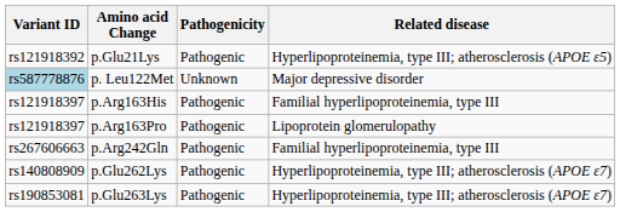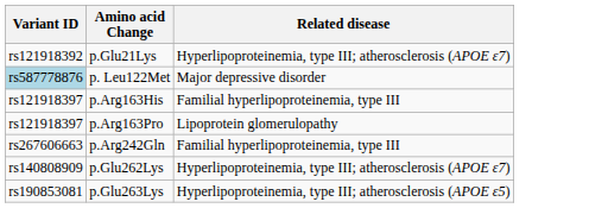- column: Pathogenicity | Pathogenic | Unknown | Pathogenic | Pathogenic | Pathogenic | Pathogenic | Pathogenic
p.Glu21Lys | Related disease: Hyperlipoproteinemia, type III; atherosclerosis (APOE ε5) -> Hyperlipoproteinemia, type III; atherosclerosis (APOE ε7)
p.Glu263Lys | Related disease: Hyperlipoproteinemia, type III; atherosclerosis (APOE ε7) -> Hyperlipoproteinemia, type III; atherosclerosis (APOE ε5)
